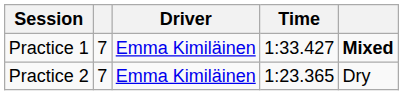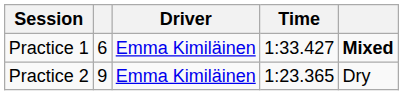Practice 1 | column 2: 7 -> 6
Practice 2 | column 2: 7 -> 9
